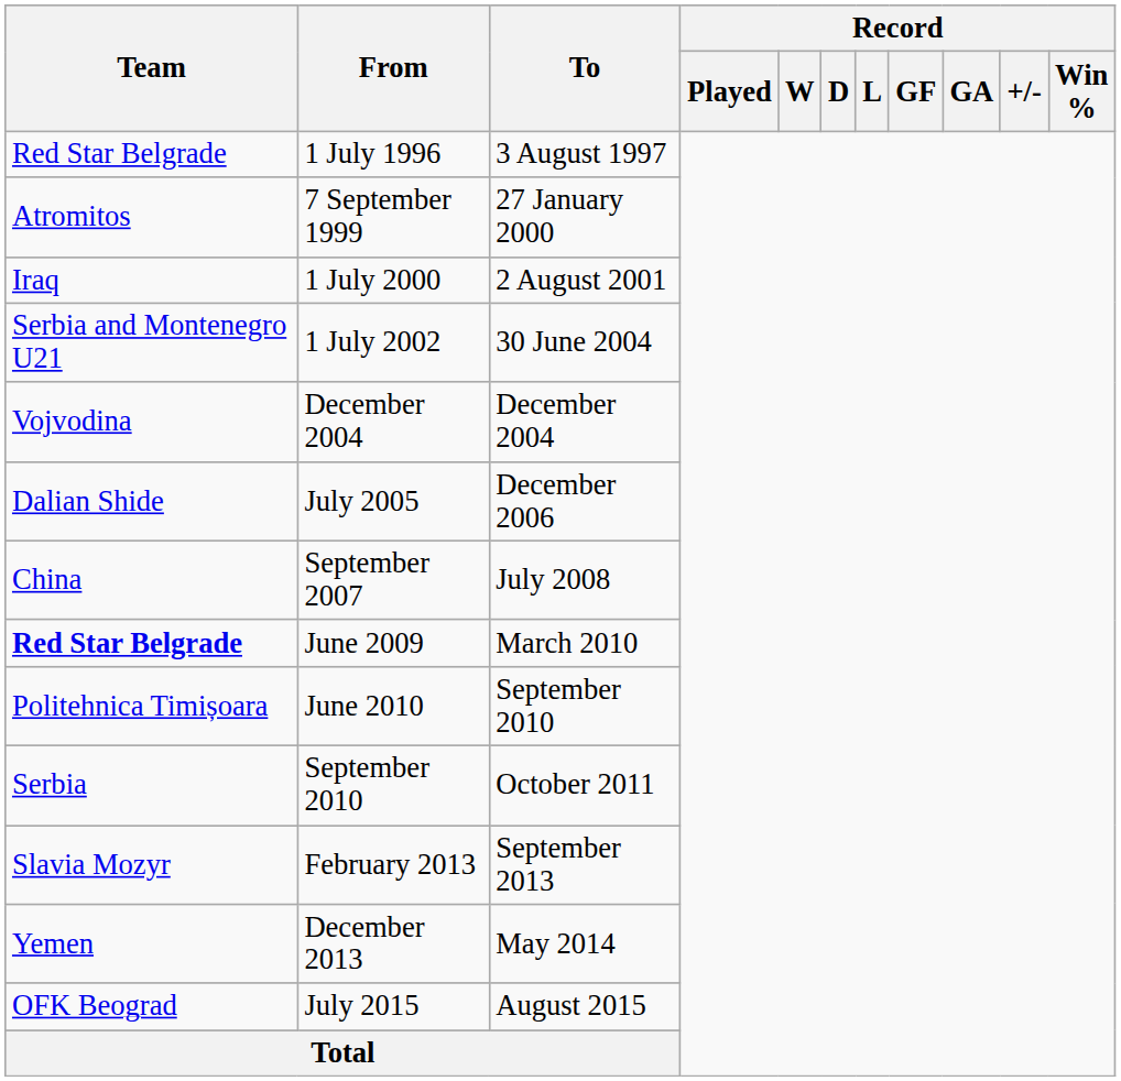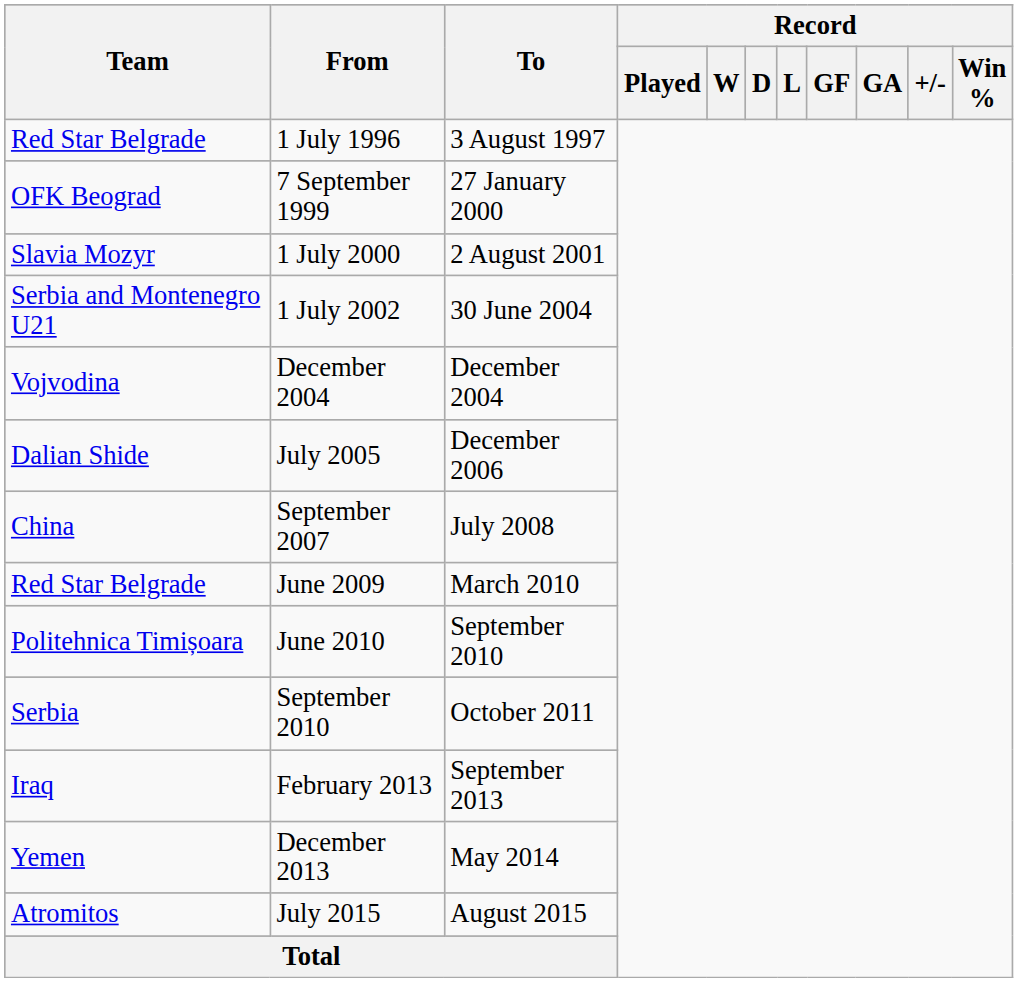7 September 1999 | Team: Atromitos -> OFK Beograd
1 July 2000 | Team: Iraq -> Slavia Mozyr
June 2009 | Team: bold -> normal
February 2013 | Team: Slavia Mozyr -> Iraq
July 2015 | Team: OFK Beograd -> Atromitos
